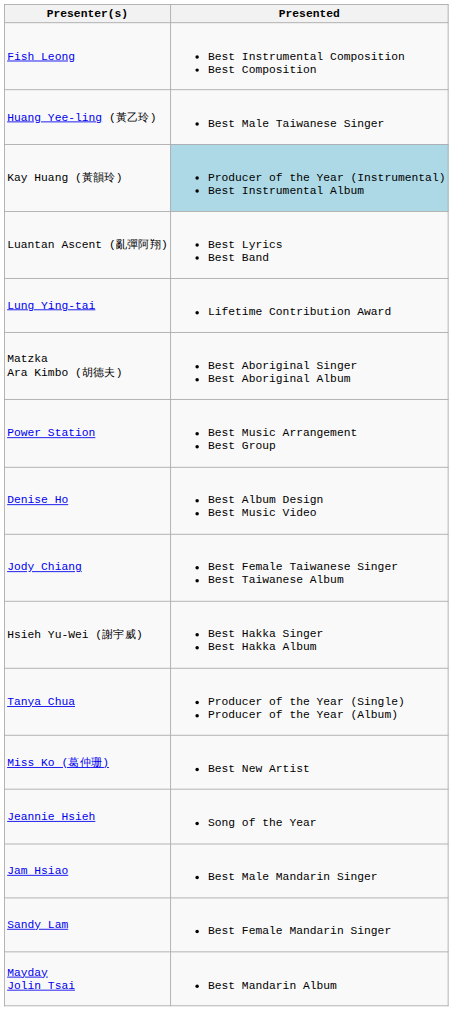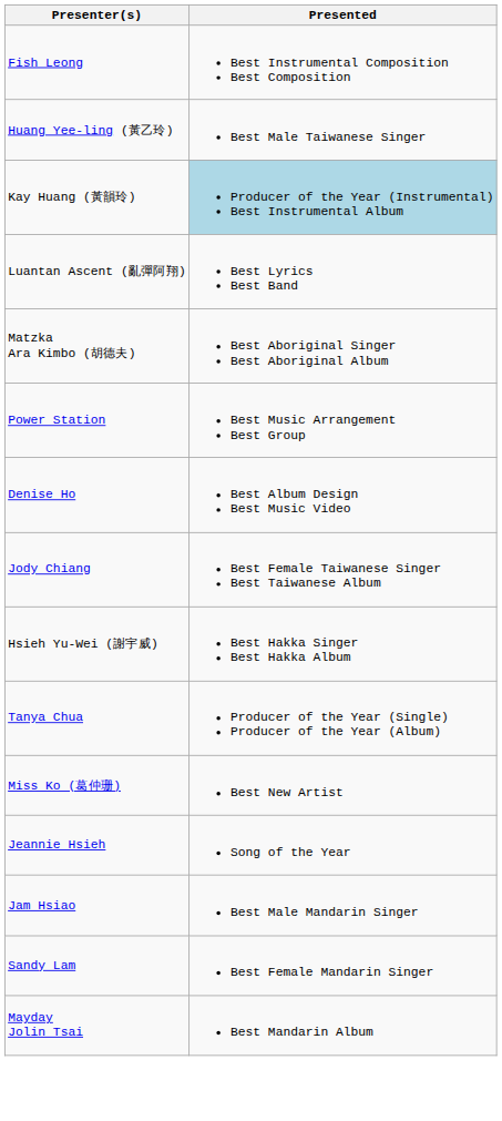- row: Lung Ying-tai | Lifetime Contribution Award
